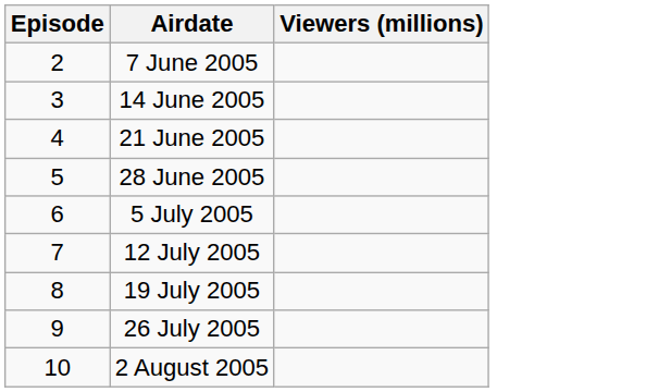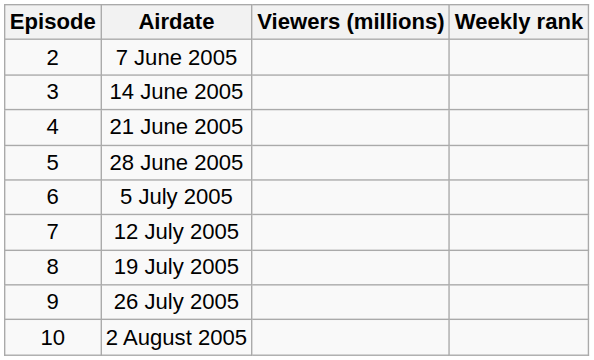+ column: Weekly rank
